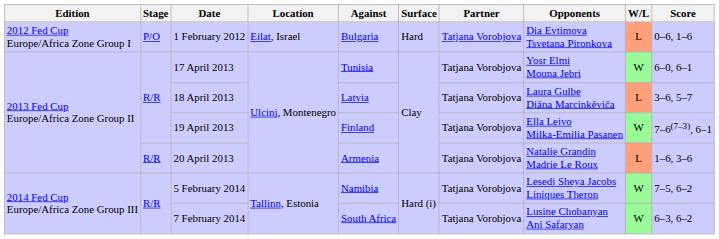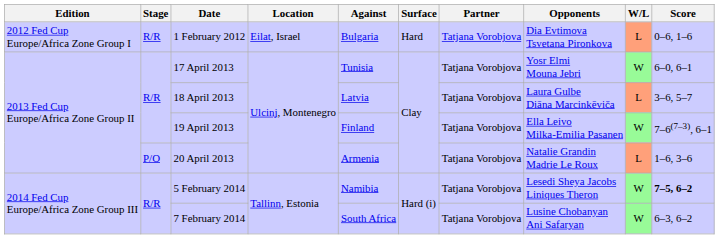1 February 2012 | Stage: P/O -> R/R
20 April 2013 | Stage: R/R -> P/O
5 February 2014 | Score: normal -> bold
